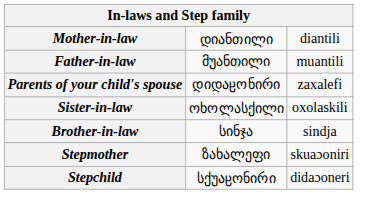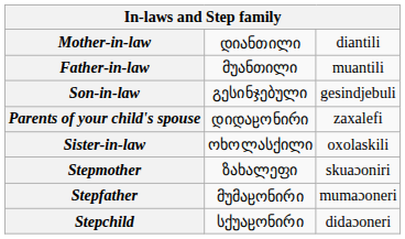+ row: Son-in-law | გესინჯებული | gesindjebuli
- row: Brother-in-law | სინჯა | sindja
+ row: Stepfather | მუმაჸონირი | mumaɔoneri
